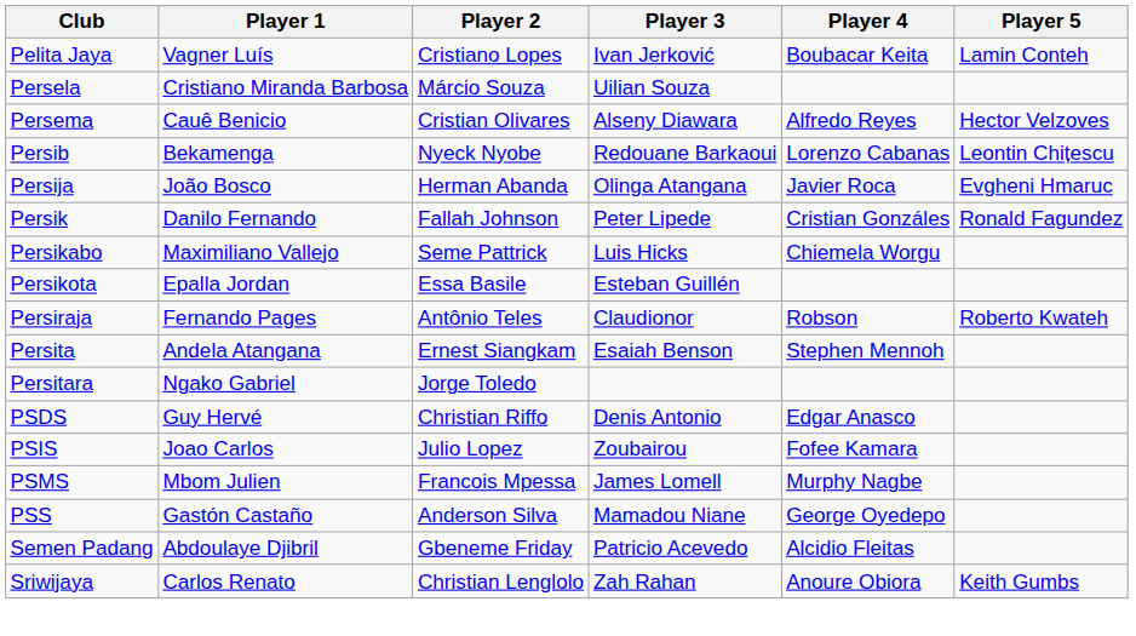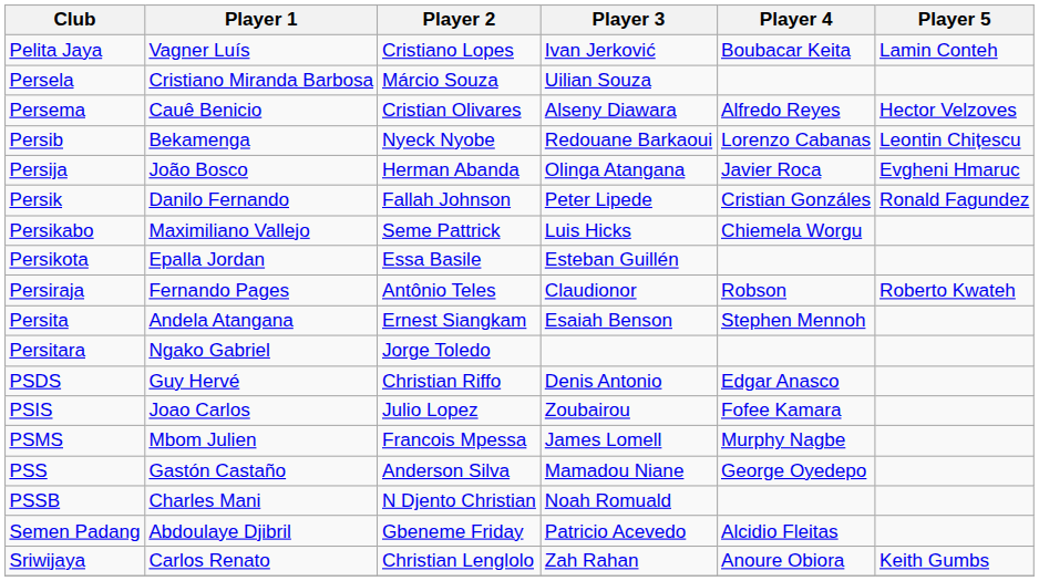+ row: PSSB | Charles Mani | N Djento Christian | Noah Romuald
